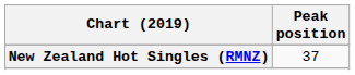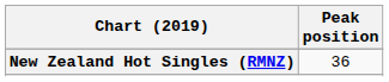New Zealand Hot Singles (RMNZ) | Peak position: 37 -> 36
